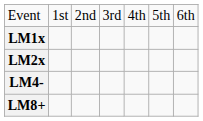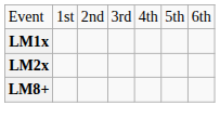- row: LM4-
